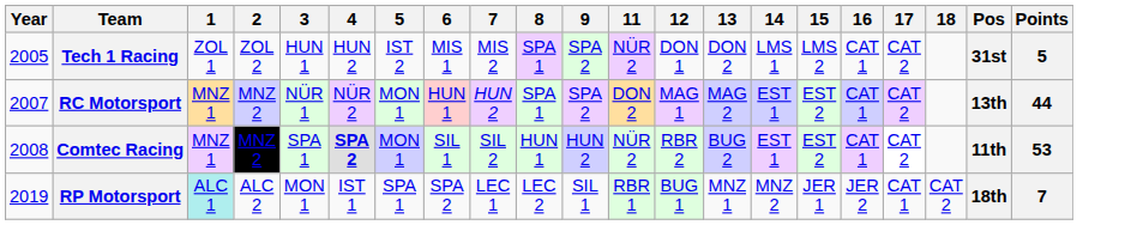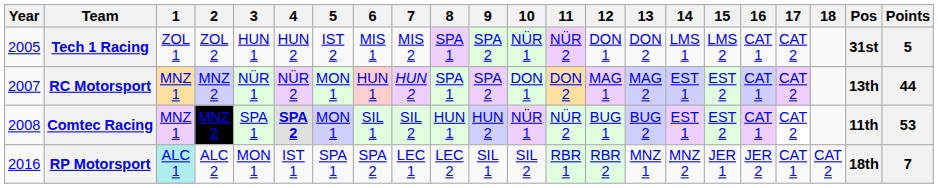+ column: 10 | NÜR 1 | DON 1 | NÜR 1 | SIL 2
Comtec Racing | 12: RBR 2 -> BUG 1
RP Motorsport | Year: 2019 -> 2016
RP Motorsport | 12: BUG 1 -> RBR 2
